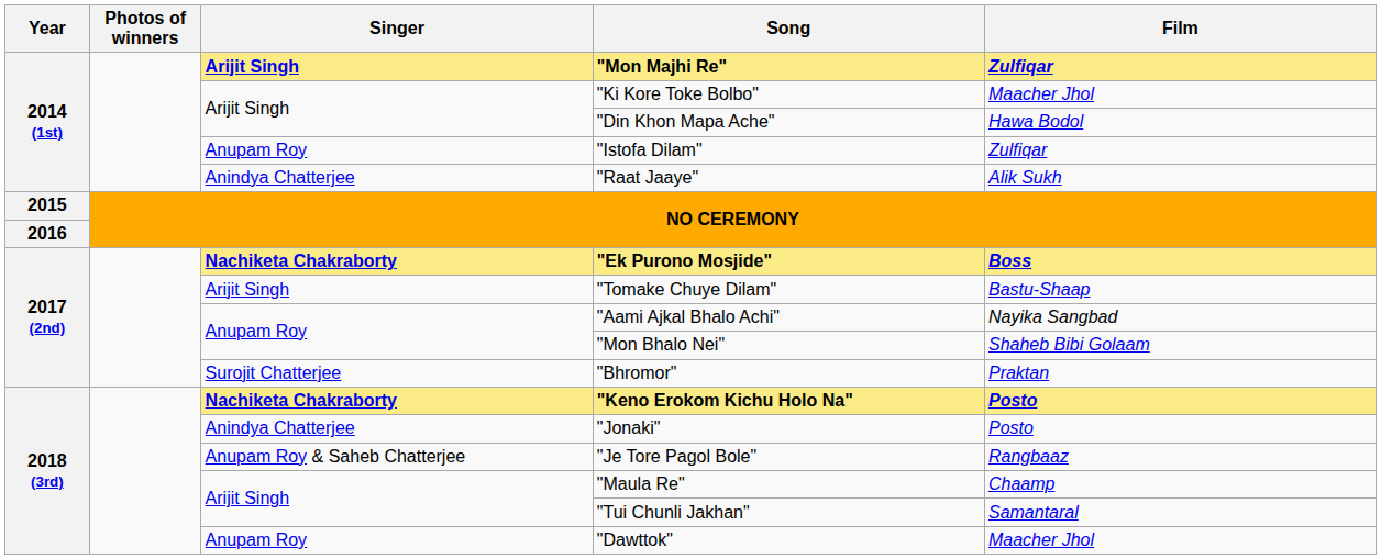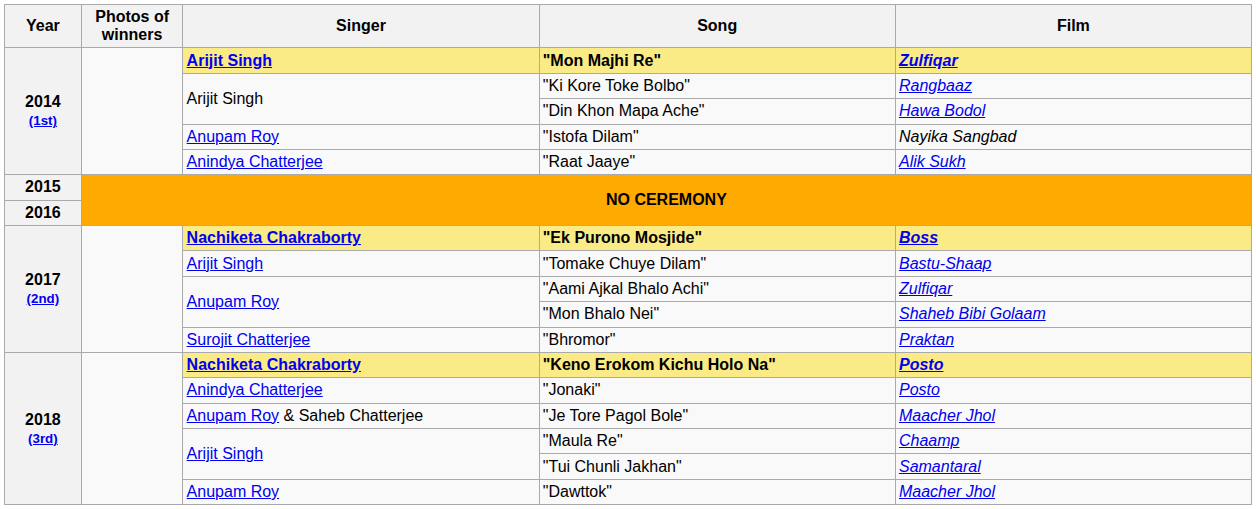"Ki Kore Toke Bolbo" | Film: Maacher Jhol -> Rangbaaz
"Istofa Dilam" | Film: Zulfiqar -> Nayika Sangbad
"Aami Ajkal Bhalo Achi" | Film: Nayika Sangbad -> Zulfiqar
"Je Tore Pagol Bole" | Film: Rangbaaz -> Maacher Jhol
